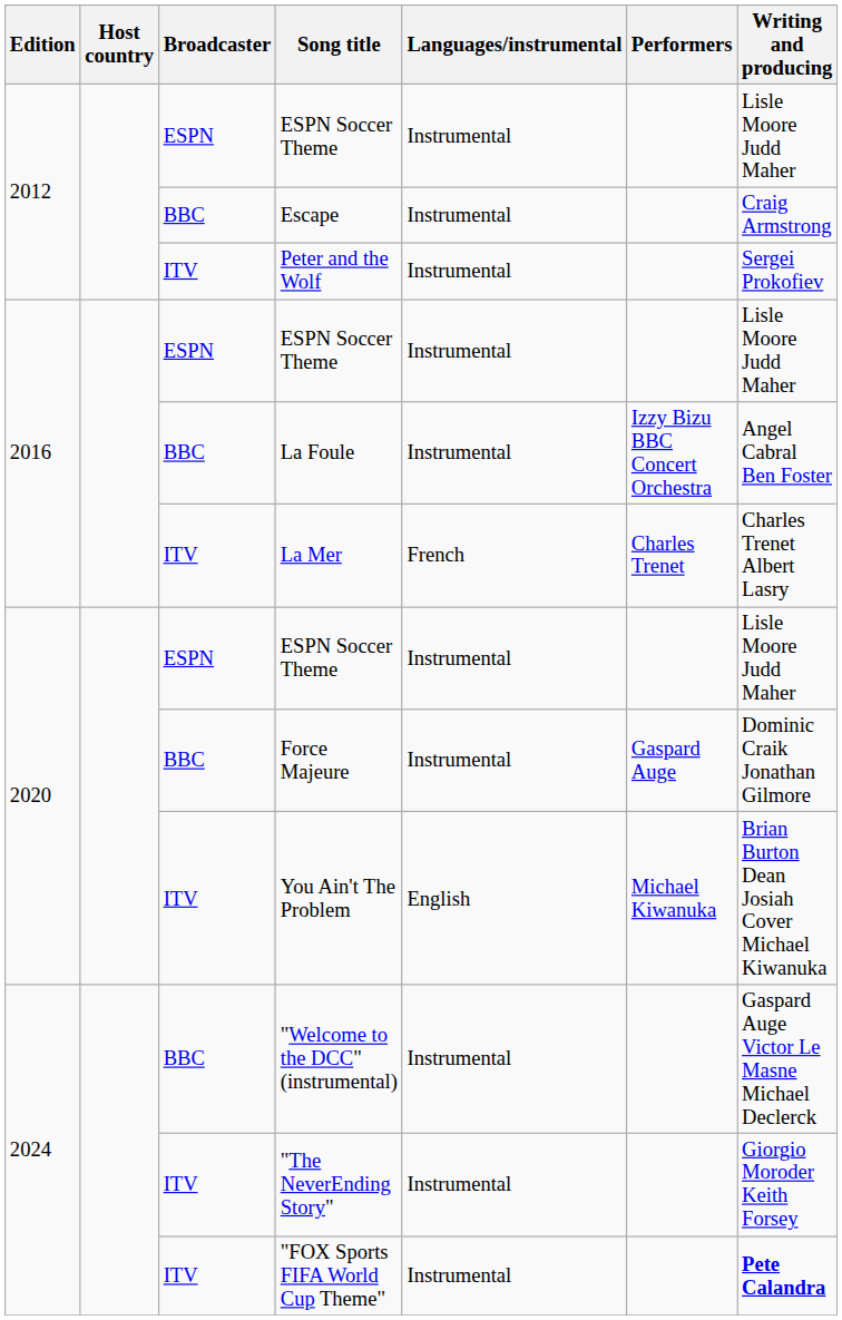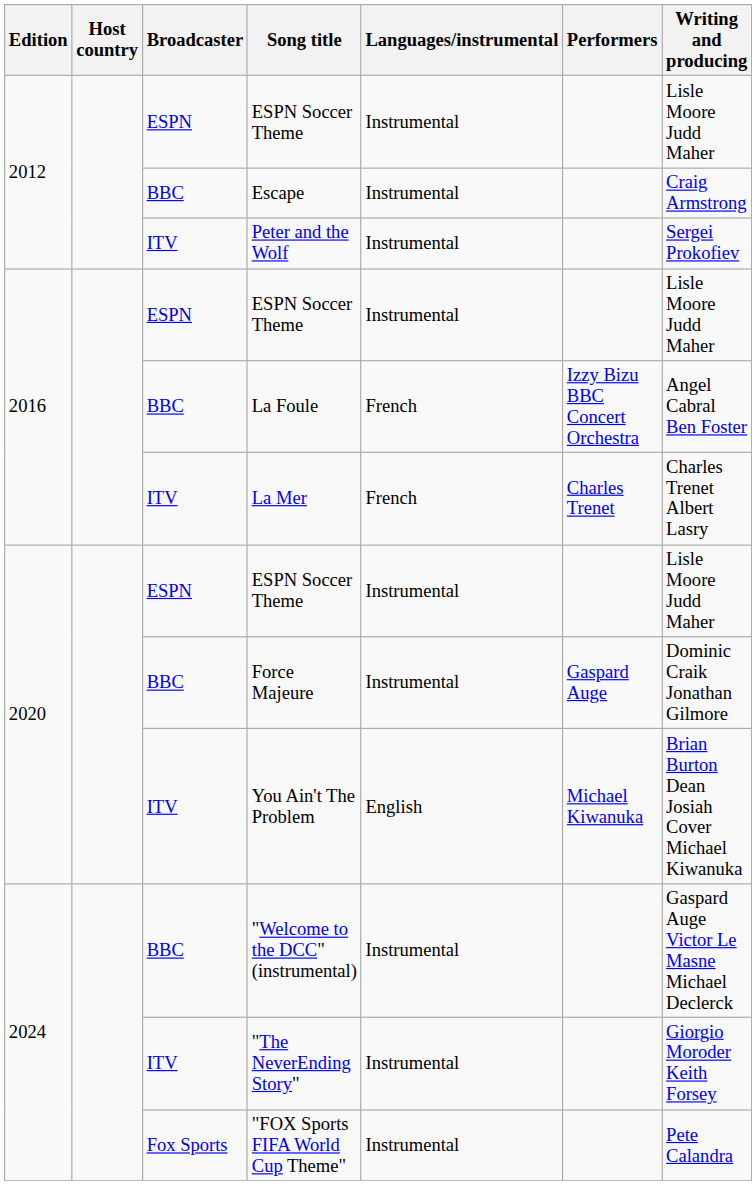La Foule | Languages/instrumental: Instrumental -> French
"FOX Sports FIFA World Cup Theme" | Broadcaster: ITV -> Fox Sports
"FOX Sports FIFA World Cup Theme" | Writing and producing: bold -> normal
